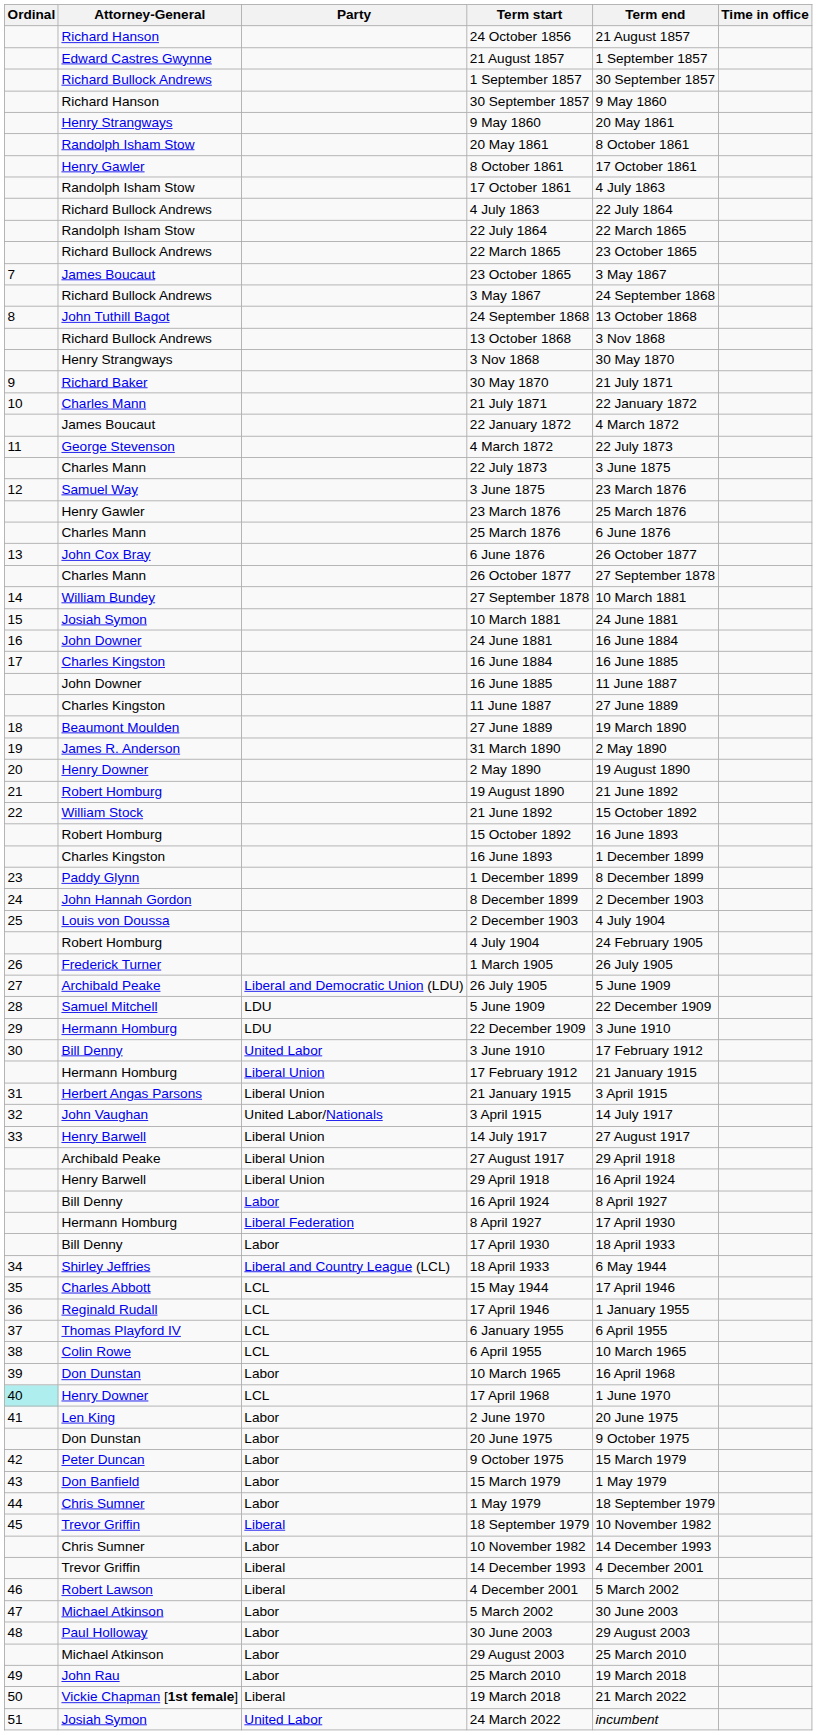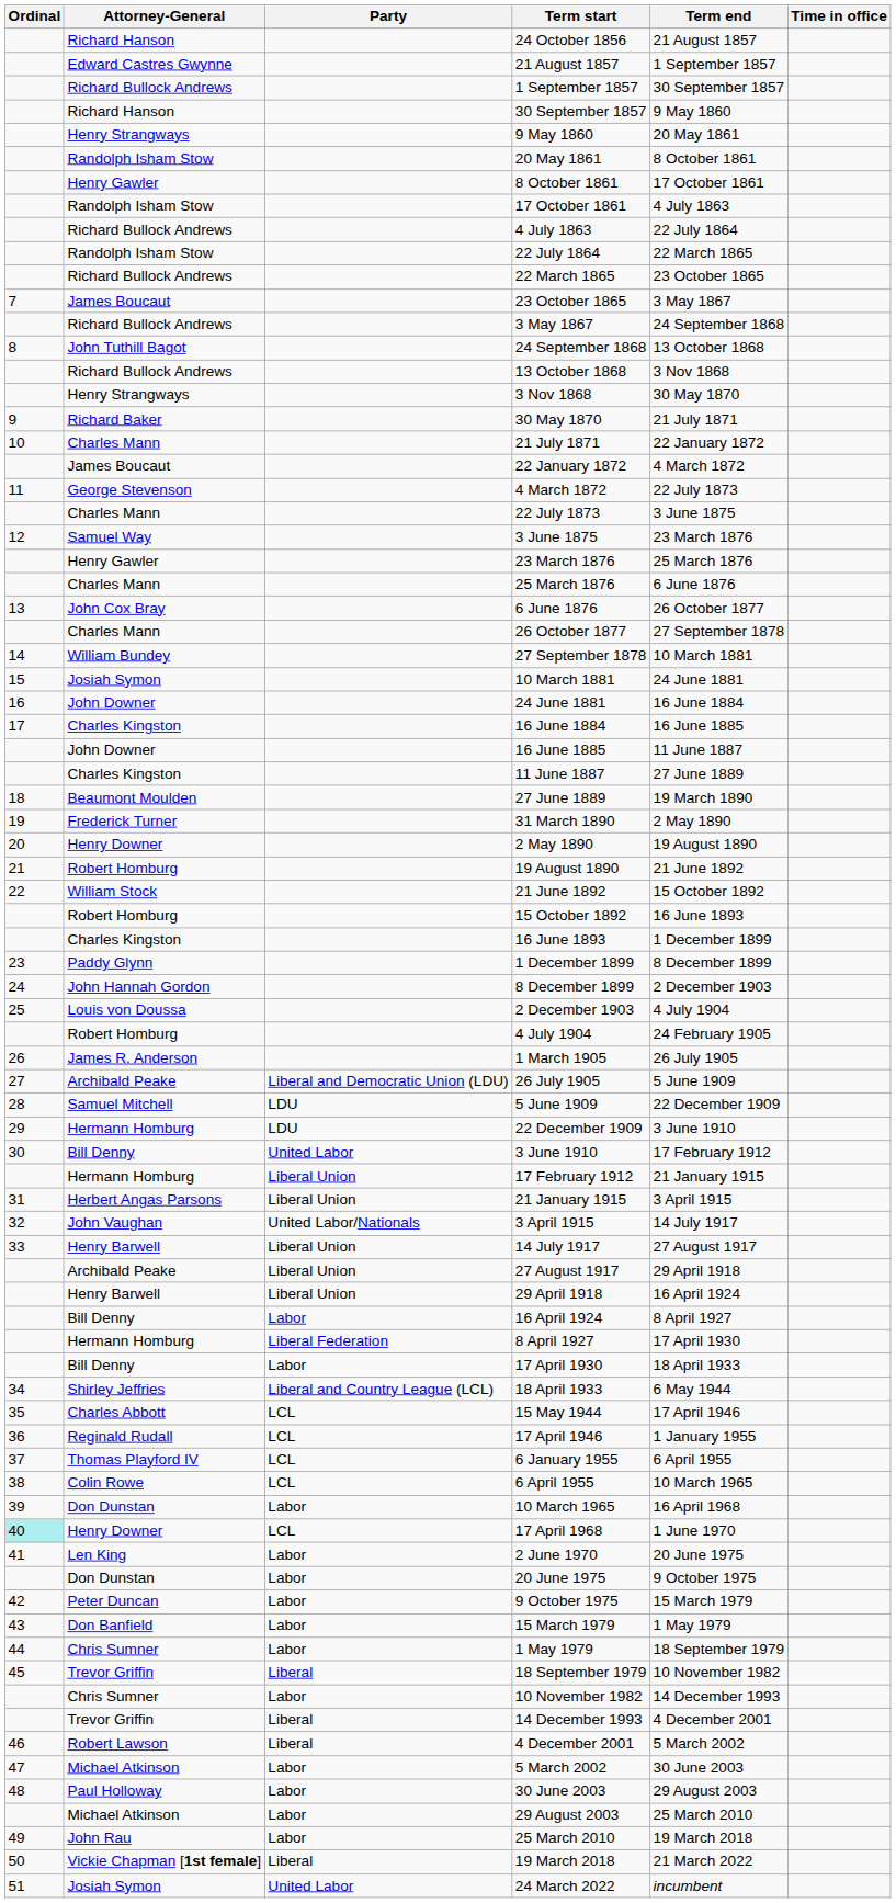31 March 1890 | Attorney-General: James R. Anderson -> Frederick Turner
1 March 1905 | Attorney-General: Frederick Turner -> James R. Anderson
